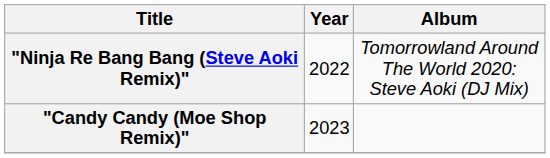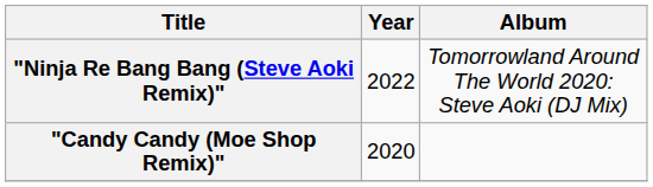"Candy Candy (Moe Shop Remix)" | Year: 2023 -> 2020
